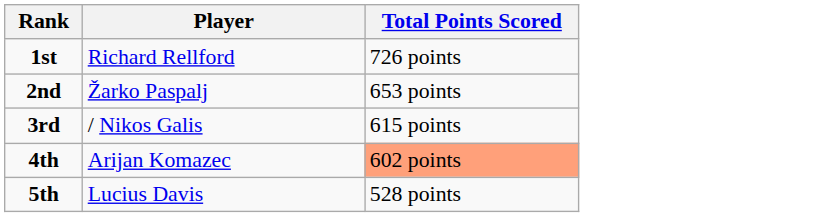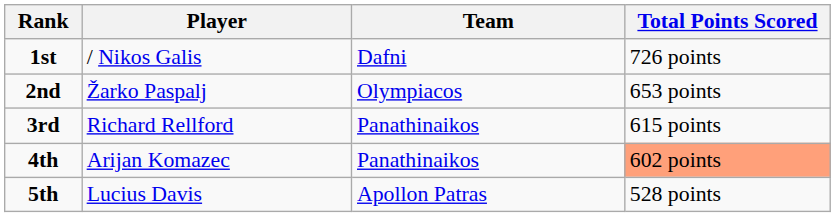+ column: Team | Dafni | Olympiacos | Panathinaikos | Panathinaikos | Apollon Patras
1st | Player: Richard Rellford -> / Nikos Galis
3rd | Player: / Nikos Galis -> Richard Rellford
